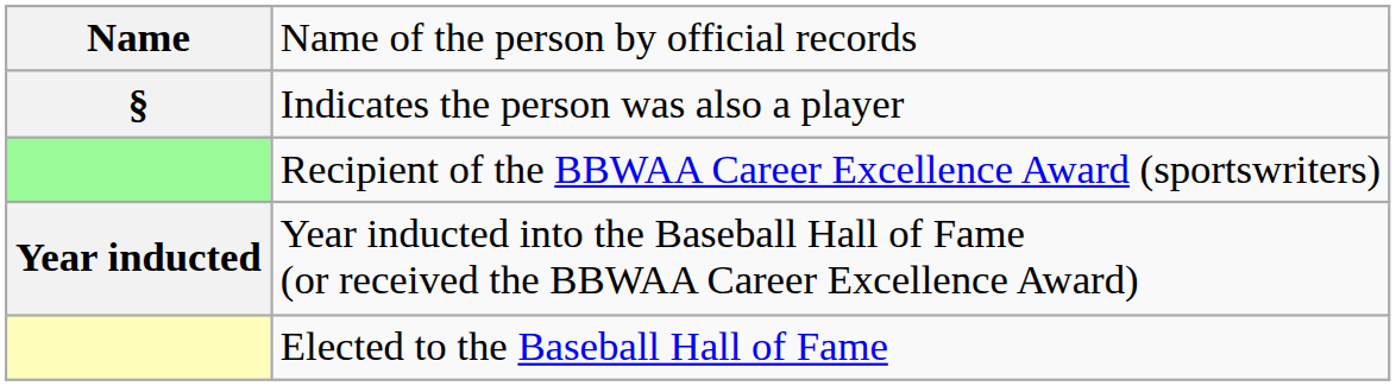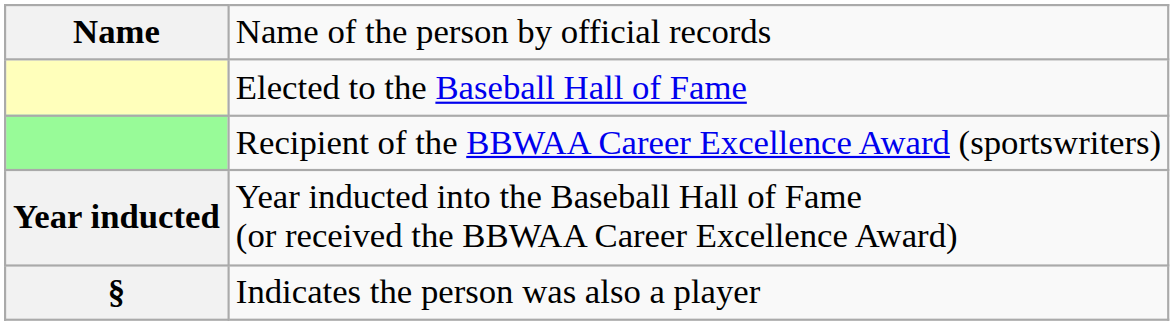rows swapped: Elected to the Baseball Hall of Fame <-> Indicates the person was also a player
